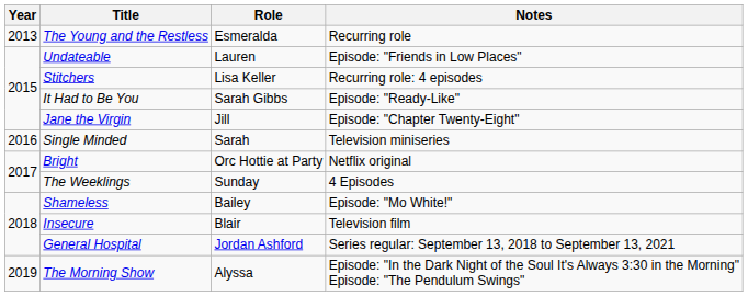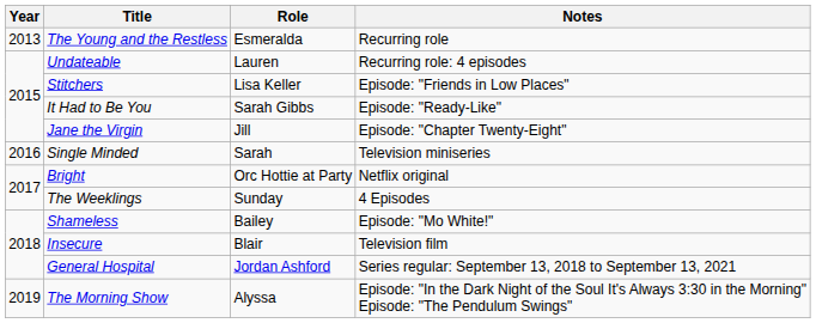Undateable | Notes: Episode: "Friends in Low Places" -> Recurring role: 4 episodes
Stitchers | Notes: Recurring role: 4 episodes -> Episode: "Friends in Low Places"
